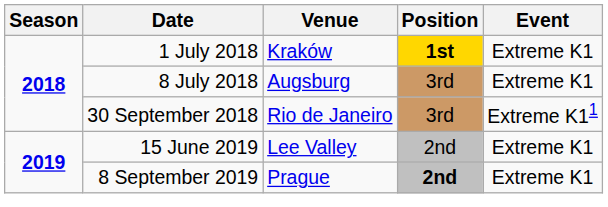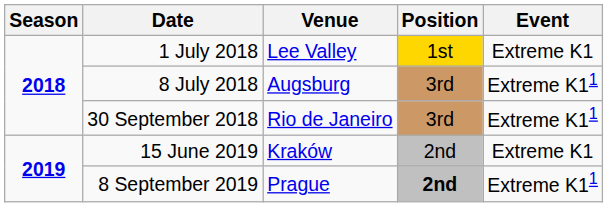1 July 2018 | Venue: Kraków -> Lee Valley
1 July 2018 | Position: bold -> normal
8 July 2018 | Event: Extreme K1 -> Extreme K11
15 June 2019 | Venue: Lee Valley -> Kraków
8 September 2019 | Event: Extreme K1 -> Extreme K11
